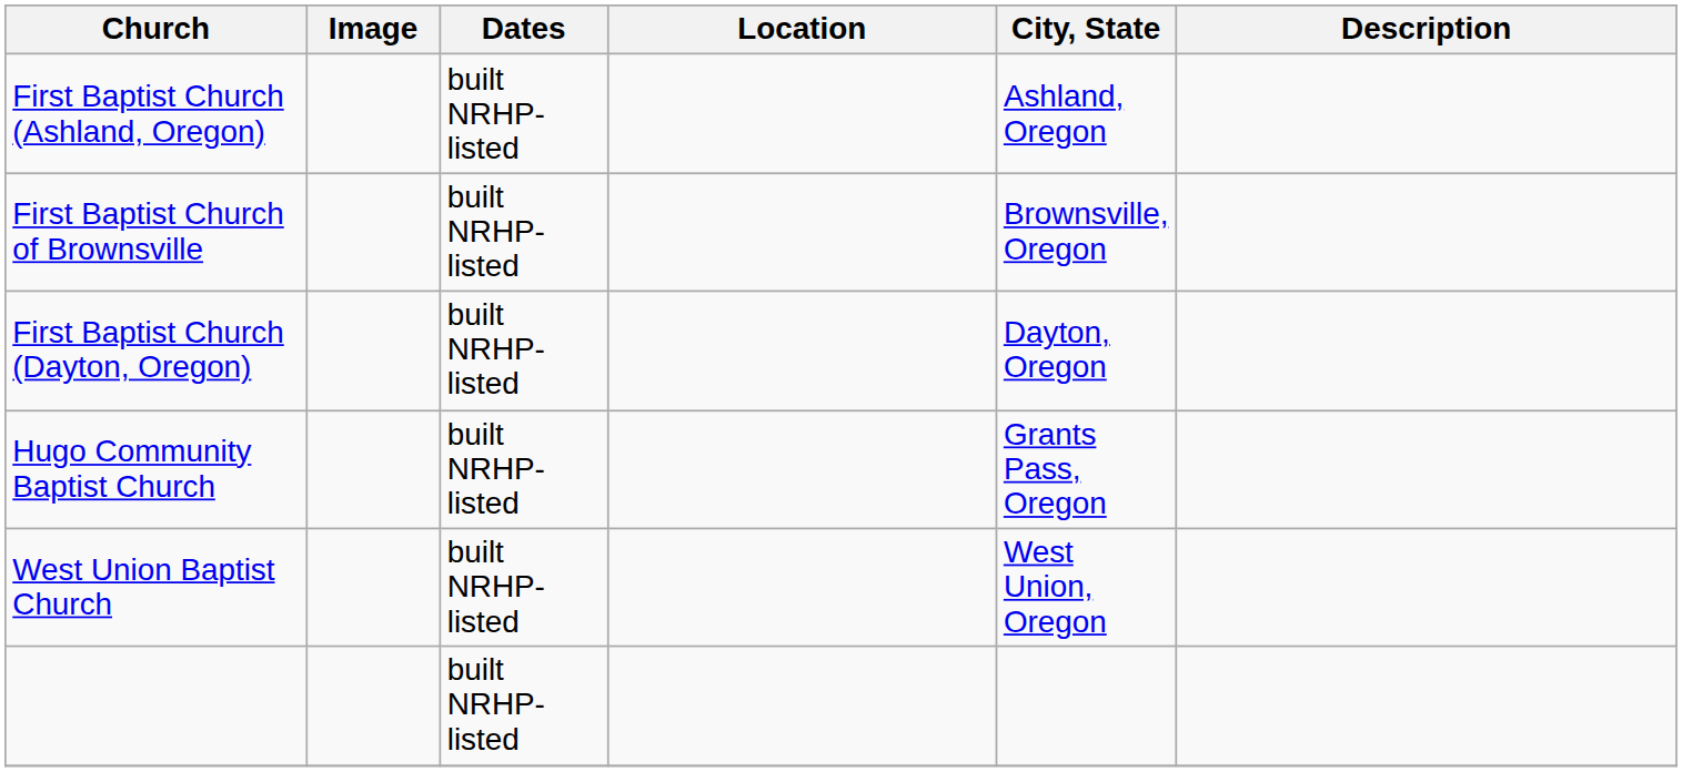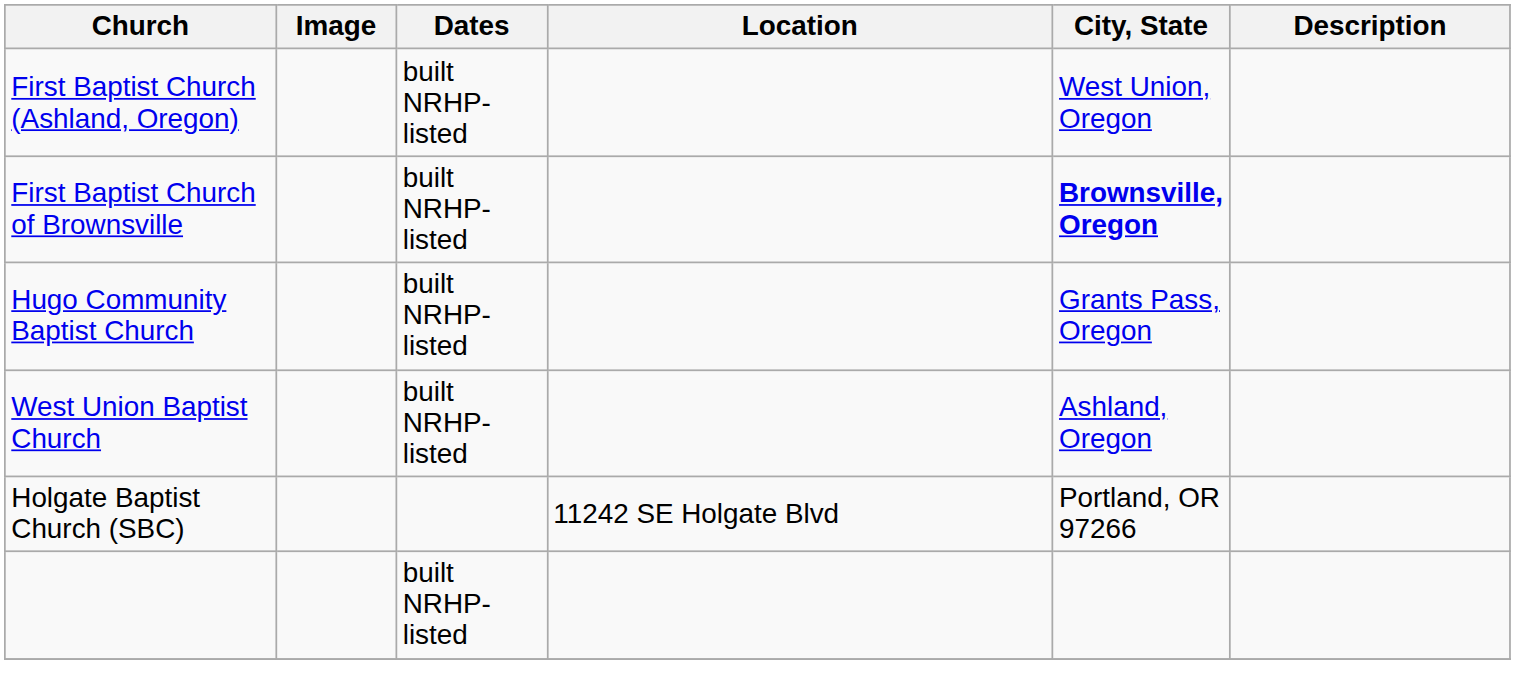First Baptist Church (Ashland, Oregon) | City, State: Ashland, Oregon -> West Union, Oregon
First Baptist Church of Brownsville | City, State: normal -> bold
- row: First Baptist Church (Dayton, Oregon) | built NRHP-listed | Dayton, Oregon
West Union Baptist Church | City, State: West Union, Oregon -> Ashland, Oregon
+ row: Holgate Baptist Church (SBC) | 11242 SE Holgate Blvd | Portland, OR 97266
